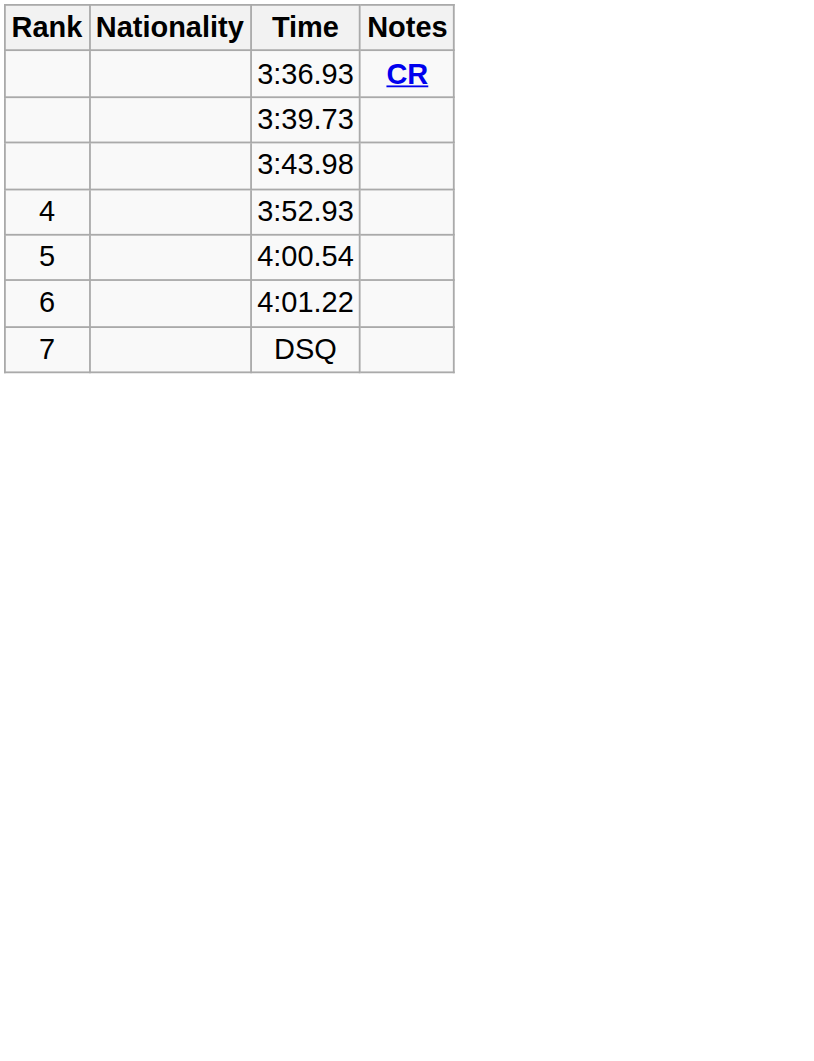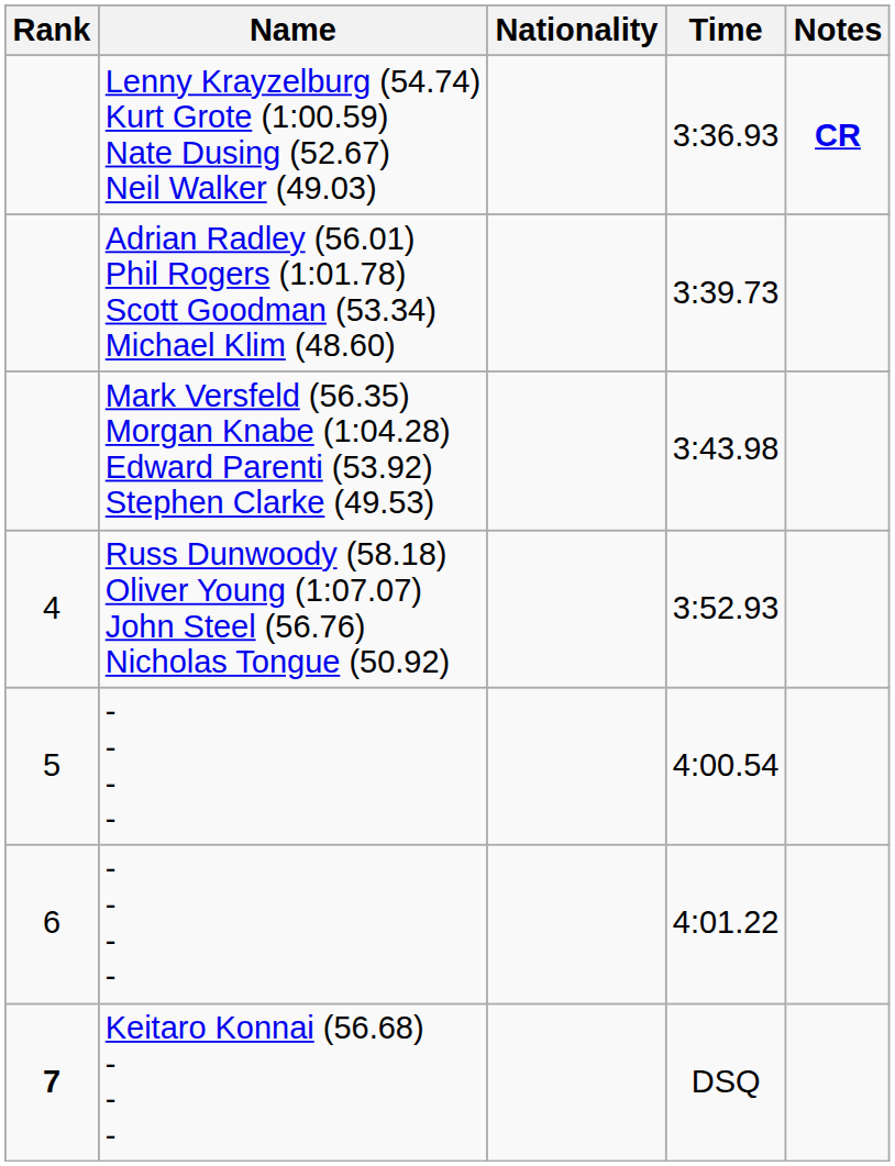+ column: Name | Lenny Krayzelburg (54.74) Kurt Grote (1:00.59) Nate Dusing (52.67) Neil Walker (49.03) | Adrian Radley (56.01) Phil Rogers (1:01.78) Scott Goodman (53.34) Michael Klim (48.60) | Mark Versfeld (56.35) Morgan Knabe (1:04.28) Edward Parenti (53.92) Stephen Clarke (49.53) | Russ Dunwoody (58.18) Oliver Young (1:07.07) John Steel (56.76) Nicholas Tongue (50.92) | - - - - | - - - - | Keitaro Konnai (56.68) - - -
DSQ | Rank: normal -> bold
